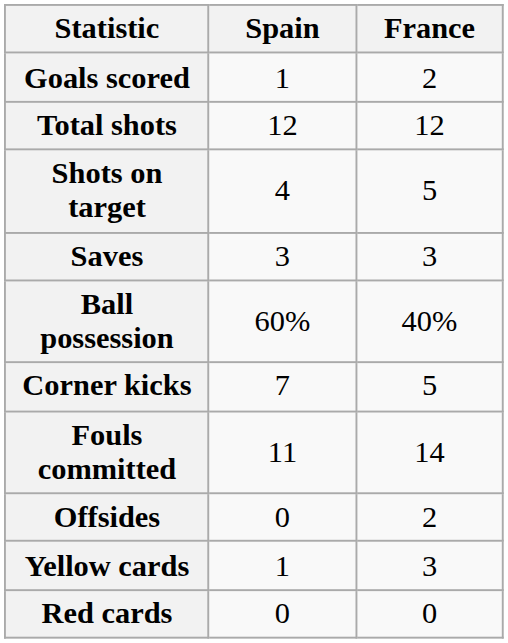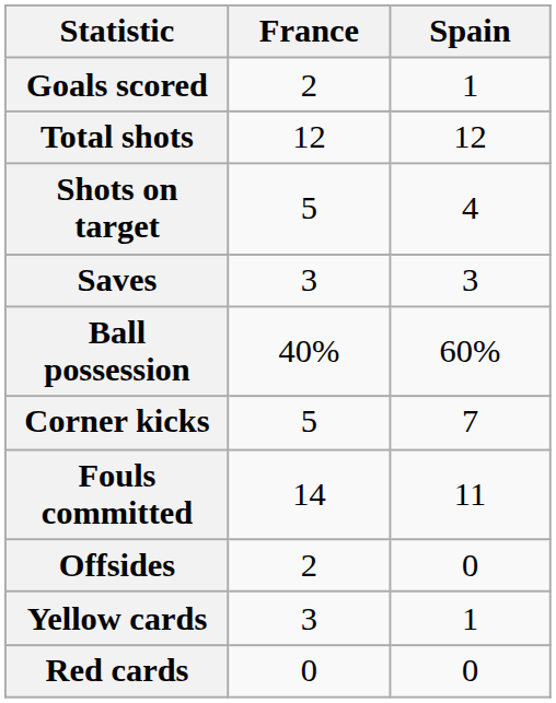columns swapped: Spain <-> France
